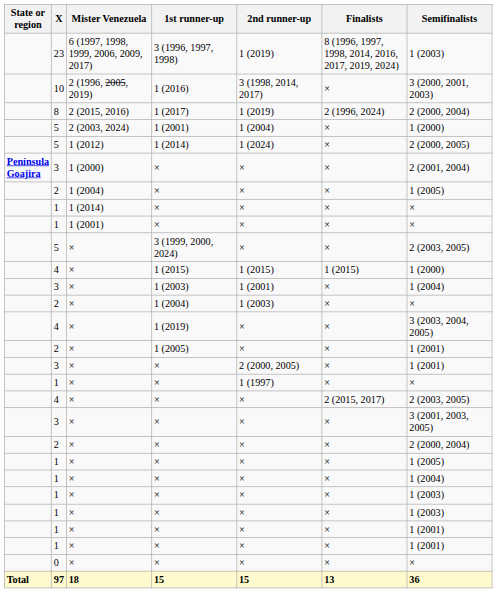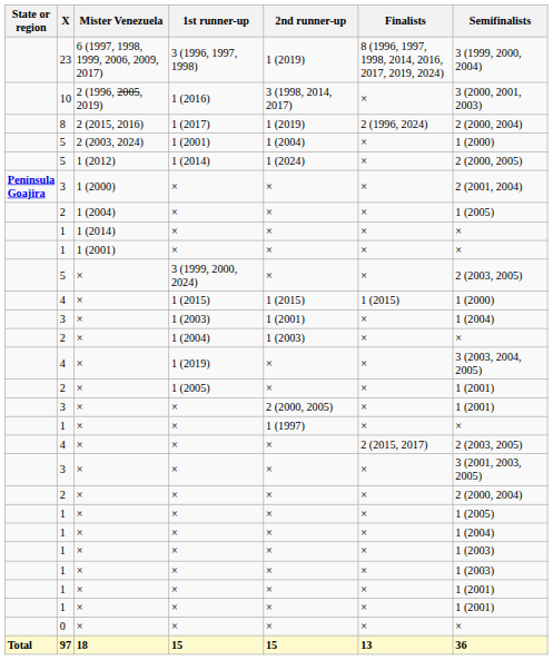3 (1996, 1997, 1998) | Semifinalists: 1 (2003) -> 3 (1999, 2000, 2004)
